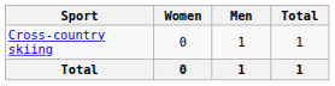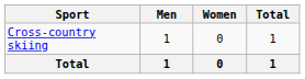columns swapped: Men <-> Women
